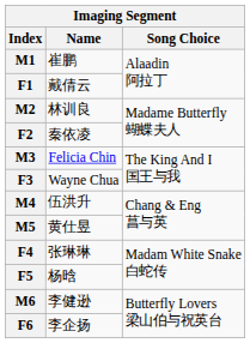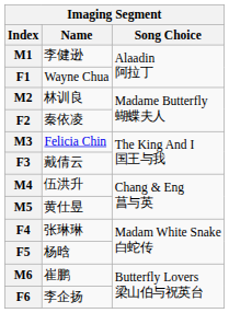M1 | Name: 崔鹏 -> 李健逊
F1 | Name: 戴倩云 -> Wayne Chua
F3 | Name: Wayne Chua -> 戴倩云
M6 | Name: 李健逊 -> 崔鹏
